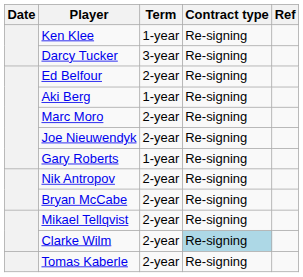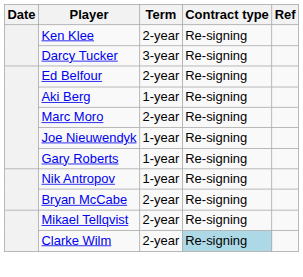Ken Klee | Term: 1-year -> 2-year
Joe Nieuwendyk | Term: 2-year -> 1-year
Nik Antropov | Term: 2-year -> 1-year
- row: Tomas Kaberle | 2-year | Re-signing
